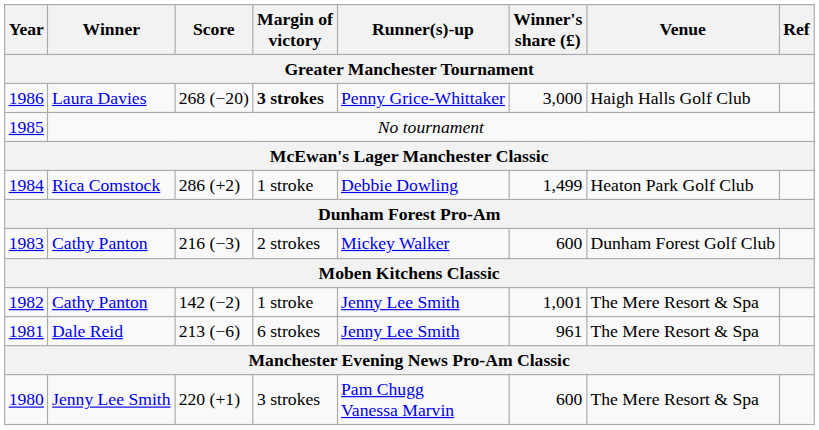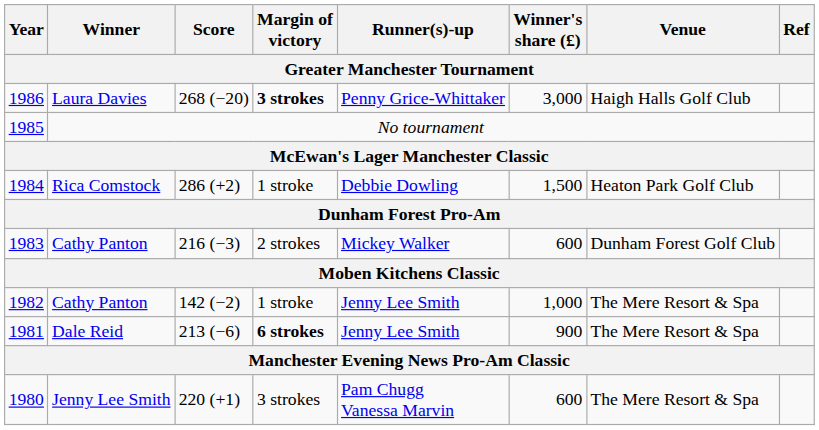1984 | Winner's share (£): 1,499 -> 1,500
1982 | Winner's share (£): 1,001 -> 1,000
1981 | Margin of victory: normal -> bold
1981 | Winner's share (£): 961 -> 900
